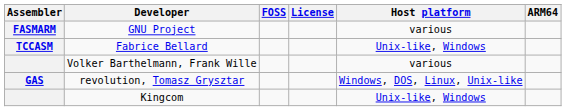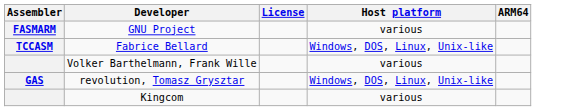- column: FOSS
Fabrice Bellard | Host platform: Unix-like, Windows -> Windows, DOS, Linux, Unix-like
Kingcom | Host platform: Unix-like, Windows -> various
